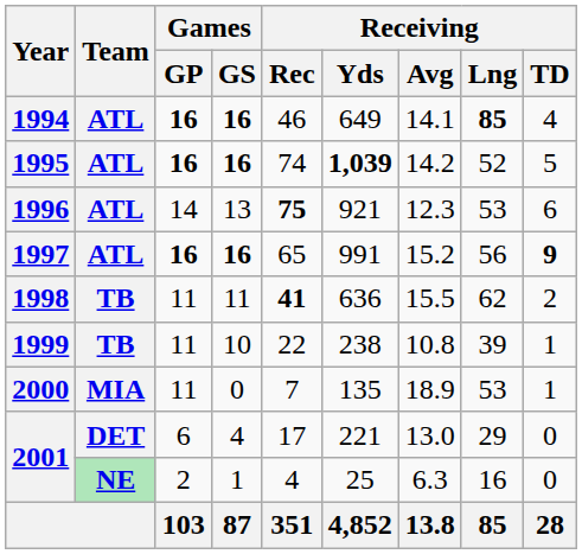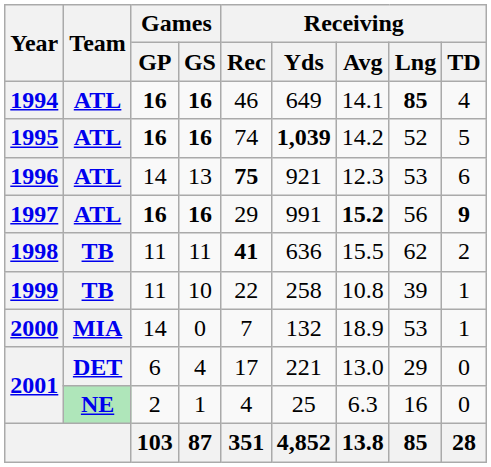1997 | Receiving / Rec: 65 -> 29
1997 | Receiving / Avg: normal -> bold
1999 | Receiving / Yds: 238 -> 258
2000 | Games / GP: 11 -> 14
2000 | Receiving / Yds: 135 -> 132
